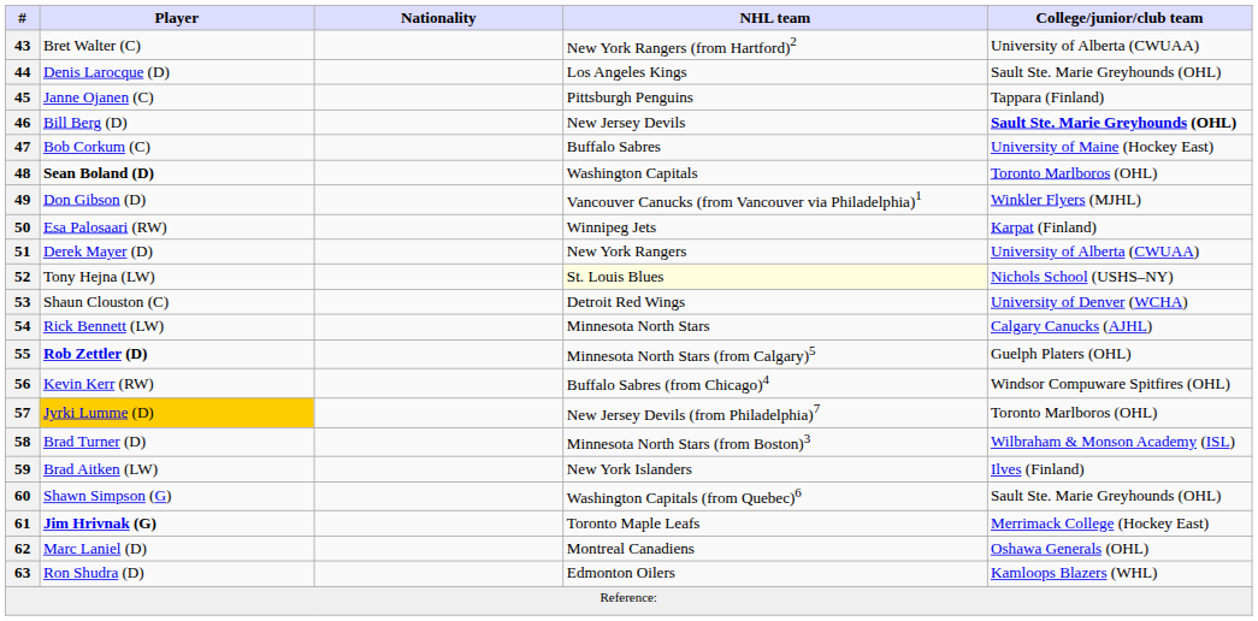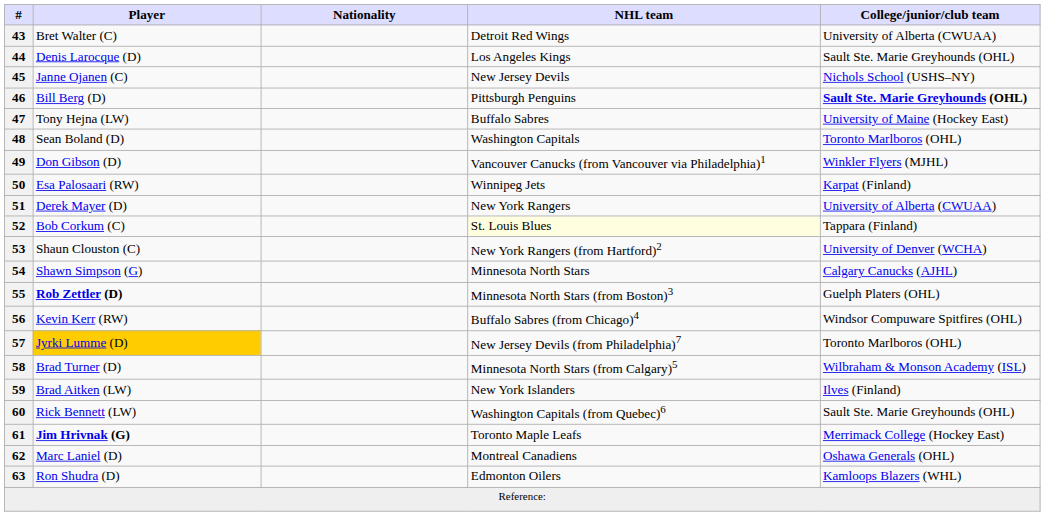43 | NHL team: New York Rangers (from Hartford)2 -> Detroit Red Wings
45 | NHL team: Pittsburgh Penguins -> New Jersey Devils
45 | College/junior/club team: Tappara (Finland) -> Nichols School (USHS–NY)
46 | NHL team: New Jersey Devils -> Pittsburgh Penguins
47 | Player: Bob Corkum (C) -> Tony Hejna (LW)
48 | Player: bold -> normal
52 | Player: Tony Hejna (LW) -> Bob Corkum (C)
52 | College/junior/club team: Nichols School (USHS–NY) -> Tappara (Finland)
53 | NHL team: Detroit Red Wings -> New York Rangers (from Hartford)2
54 | Player: Rick Bennett (LW) -> Shawn Simpson (G)
55 | NHL team: Minnesota North Stars (from Calgary)5 -> Minnesota North Stars (from Boston)3
58 | NHL team: Minnesota North Stars (from Boston)3 -> Minnesota North Stars (from Calgary)5
60 | Player: Shawn Simpson (G) -> Rick Bennett (LW)
